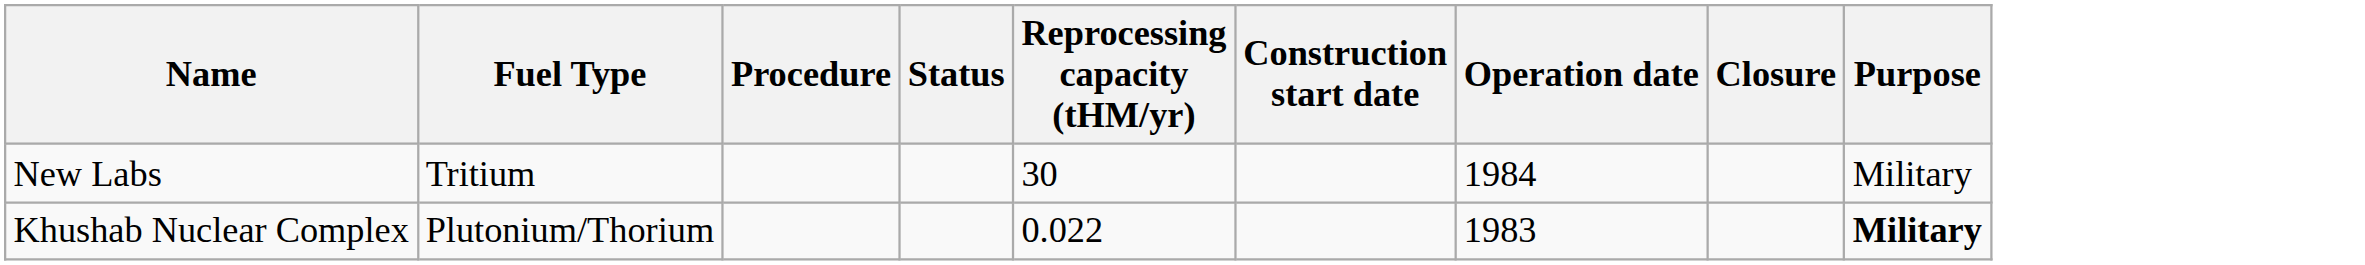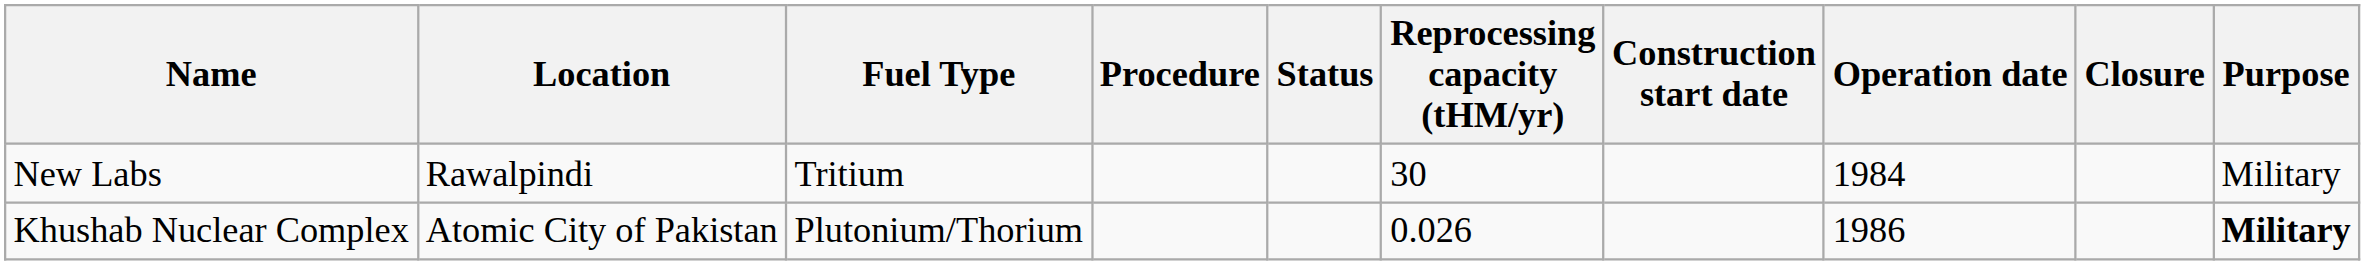+ column: Location | Rawalpindi | Atomic City of Pakistan
Khushab Nuclear Complex | Reprocessing capacity (tHM/yr): 0.022 -> 0.026
Khushab Nuclear Complex | Operation date: 1983 -> 1986
